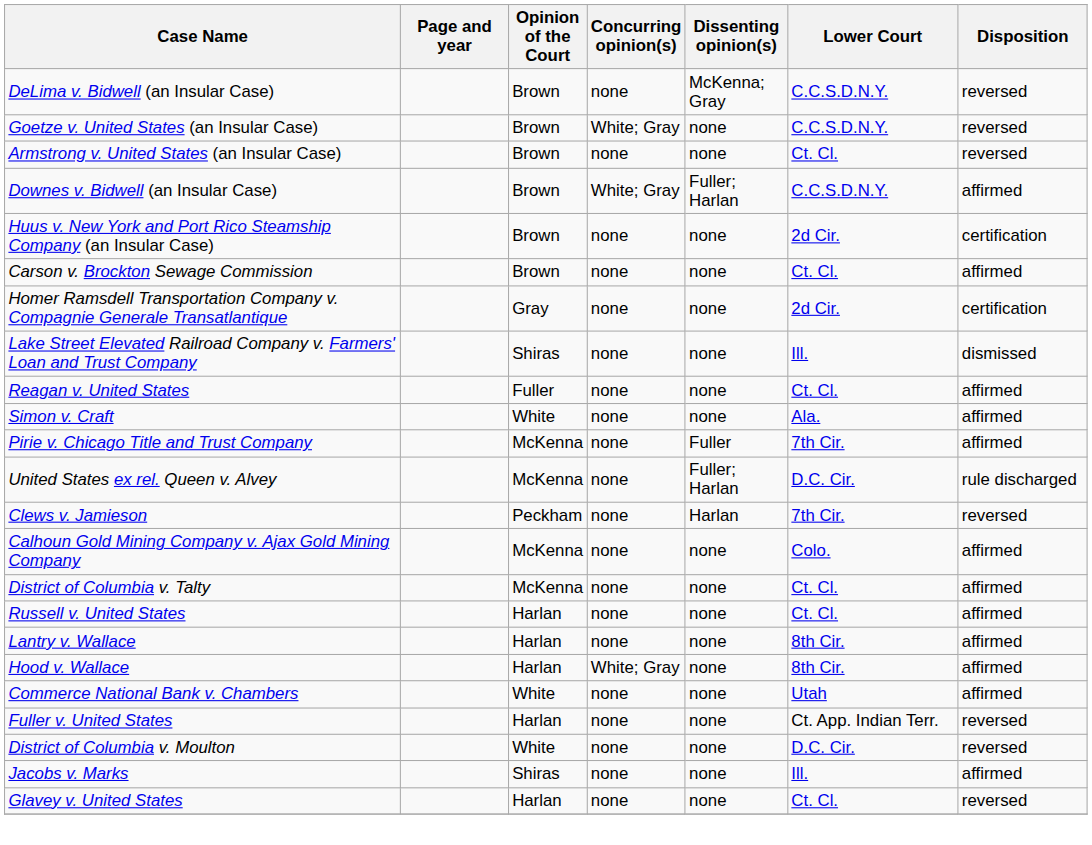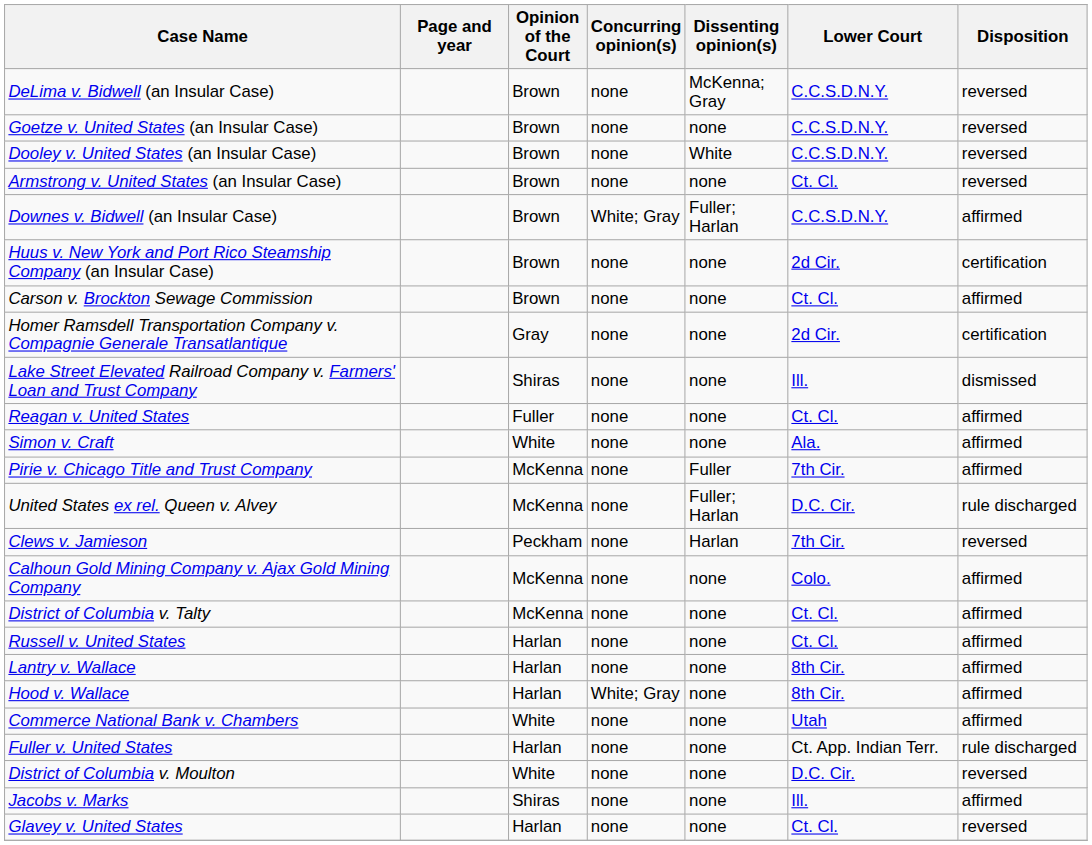Goetze v. United States (an Insular Case) | Concurring opinion(s): White; Gray -> none
+ row: Dooley v. United States (an Insular Case) | Brown | none | White | C.C.S.D.N.Y. | reversed
Fuller v. United States | Disposition: reversed -> rule discharged
